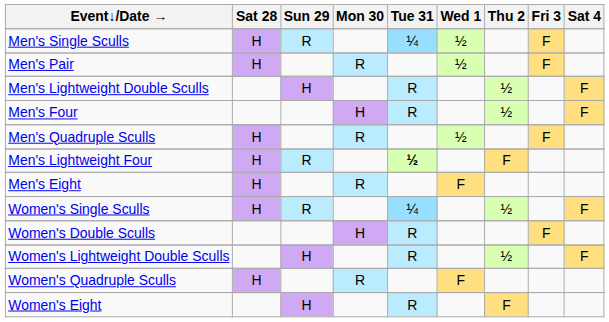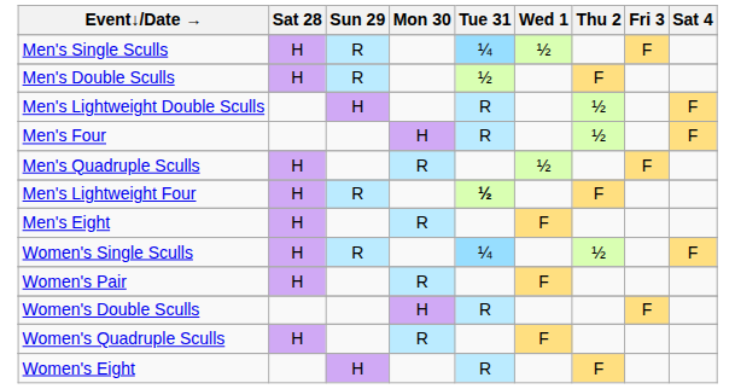- row: Men's Pair | H | R | ½ | F
+ row: Men's Double Sculls | H | R | ½ | F
+ row: Women's Pair | H | R | F
- row: Women's Lightweight Double Sculls | H | R | ½ | F
